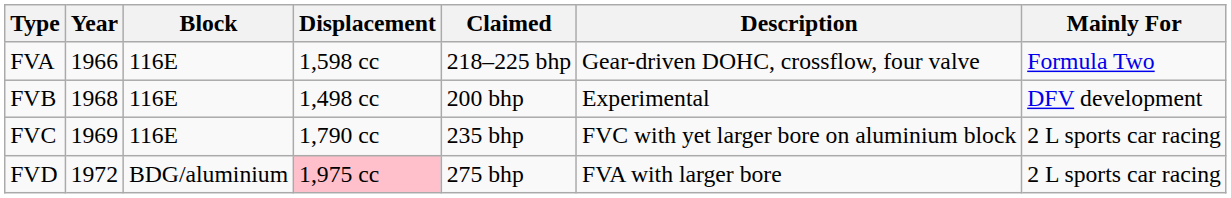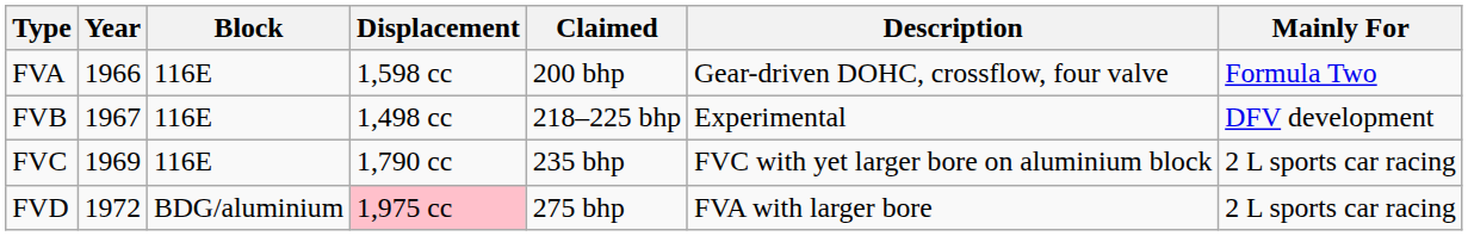FVA | Claimed: 218–225 bhp -> 200 bhp
FVB | Year: 1968 -> 1967
FVB | Claimed: 200 bhp -> 218–225 bhp
